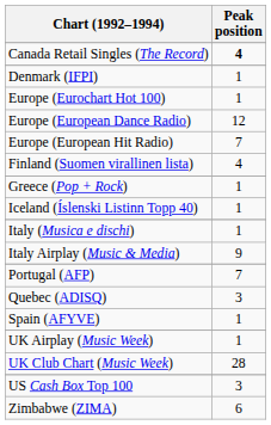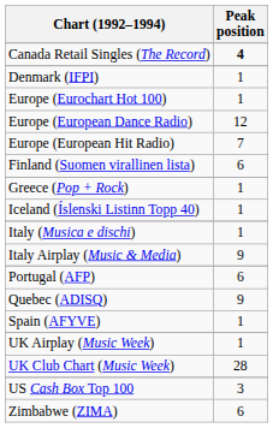Finland (Suomen virallinen lista) | Peak position: 4 -> 6
Portugal (AFP) | Peak position: 7 -> 6
Quebec (ADISQ) | Peak position: 3 -> 9
